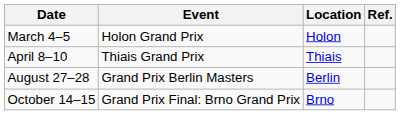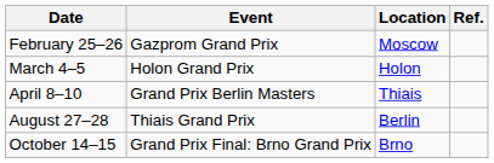+ row: February 25–26 | Gazprom Grand Prix | Moscow
April 8–10 | Event: Thiais Grand Prix -> Grand Prix Berlin Masters
August 27–28 | Event: Grand Prix Berlin Masters -> Thiais Grand Prix
